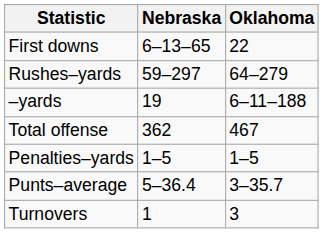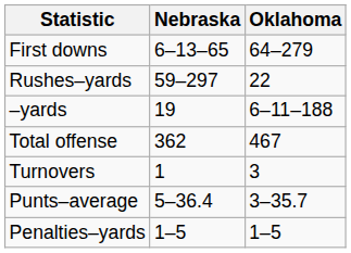First downs | Oklahoma: 22 -> 64–279
Rushes–yards | Oklahoma: 64–279 -> 22
rows swapped: Turnovers <-> Penalties–yards
